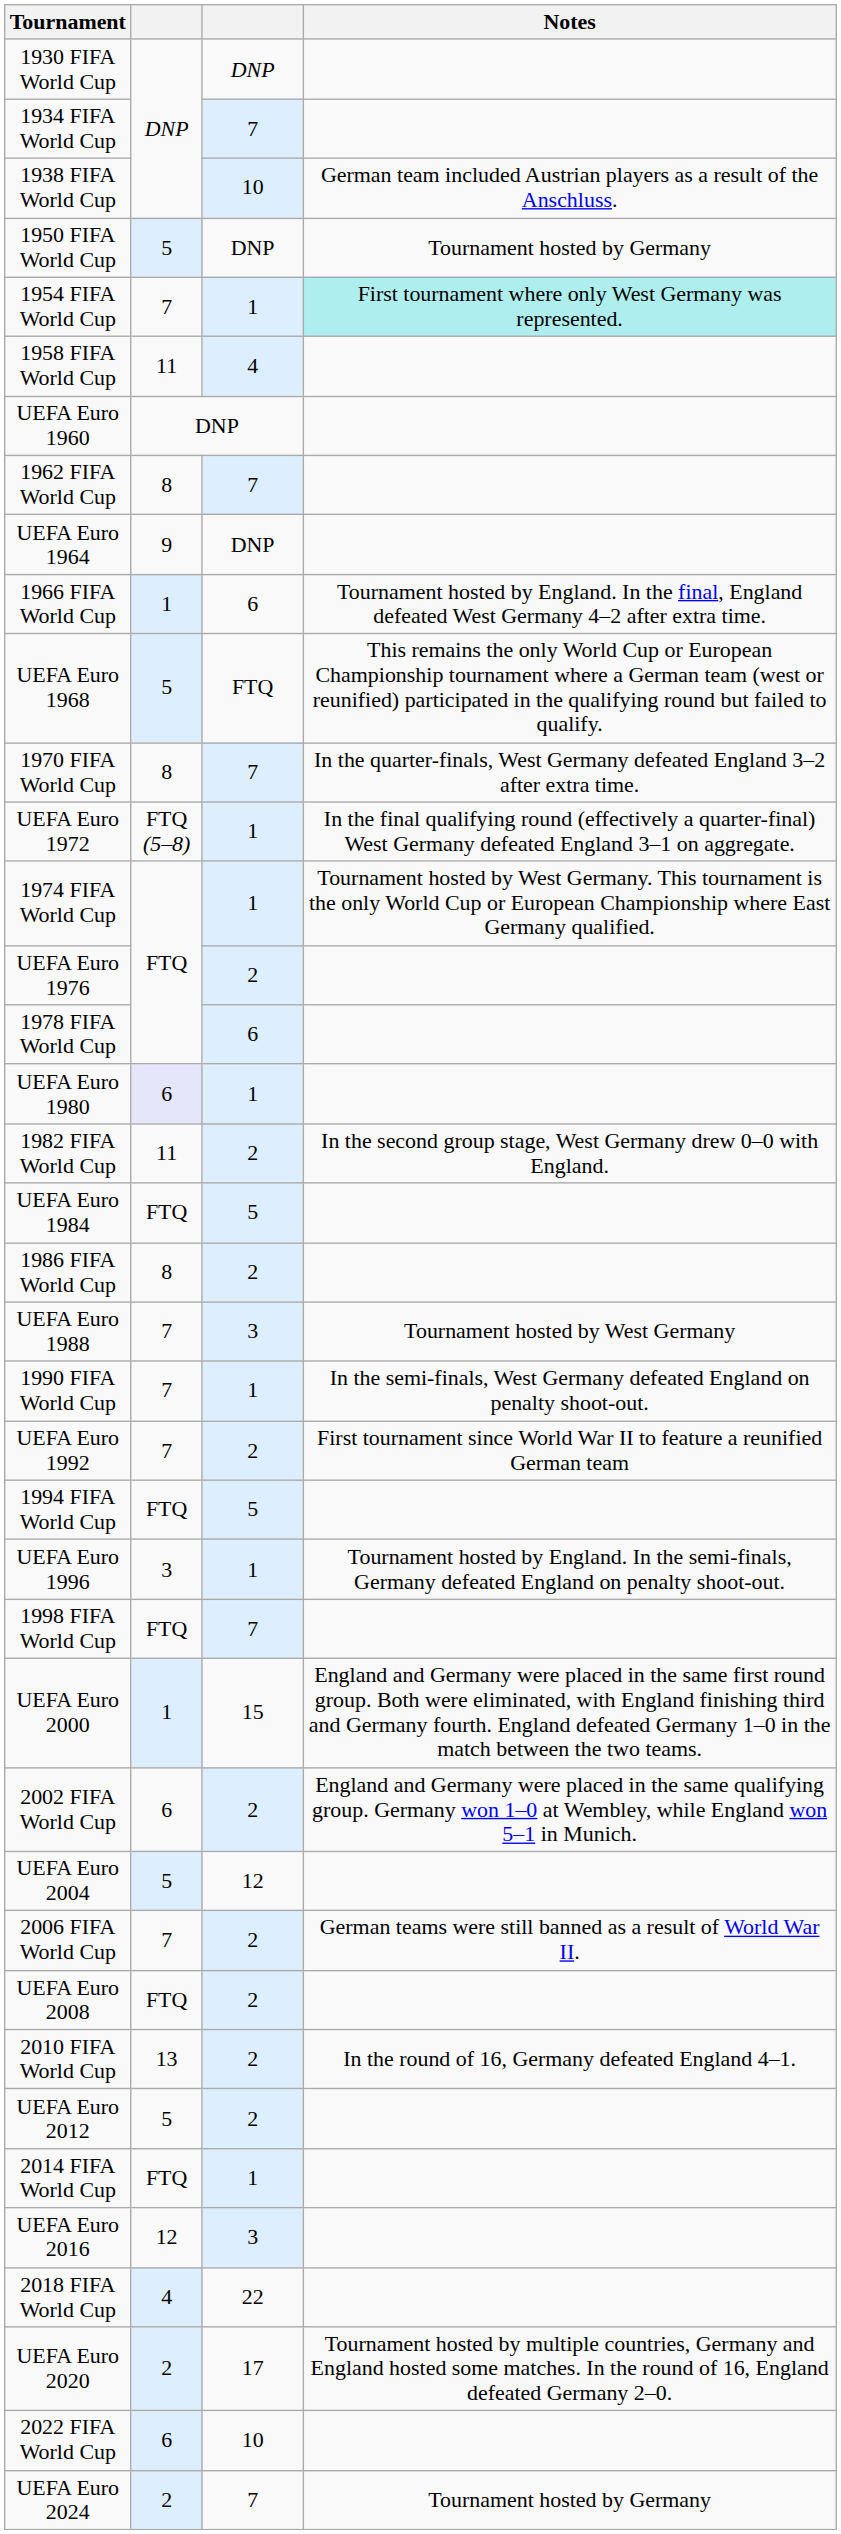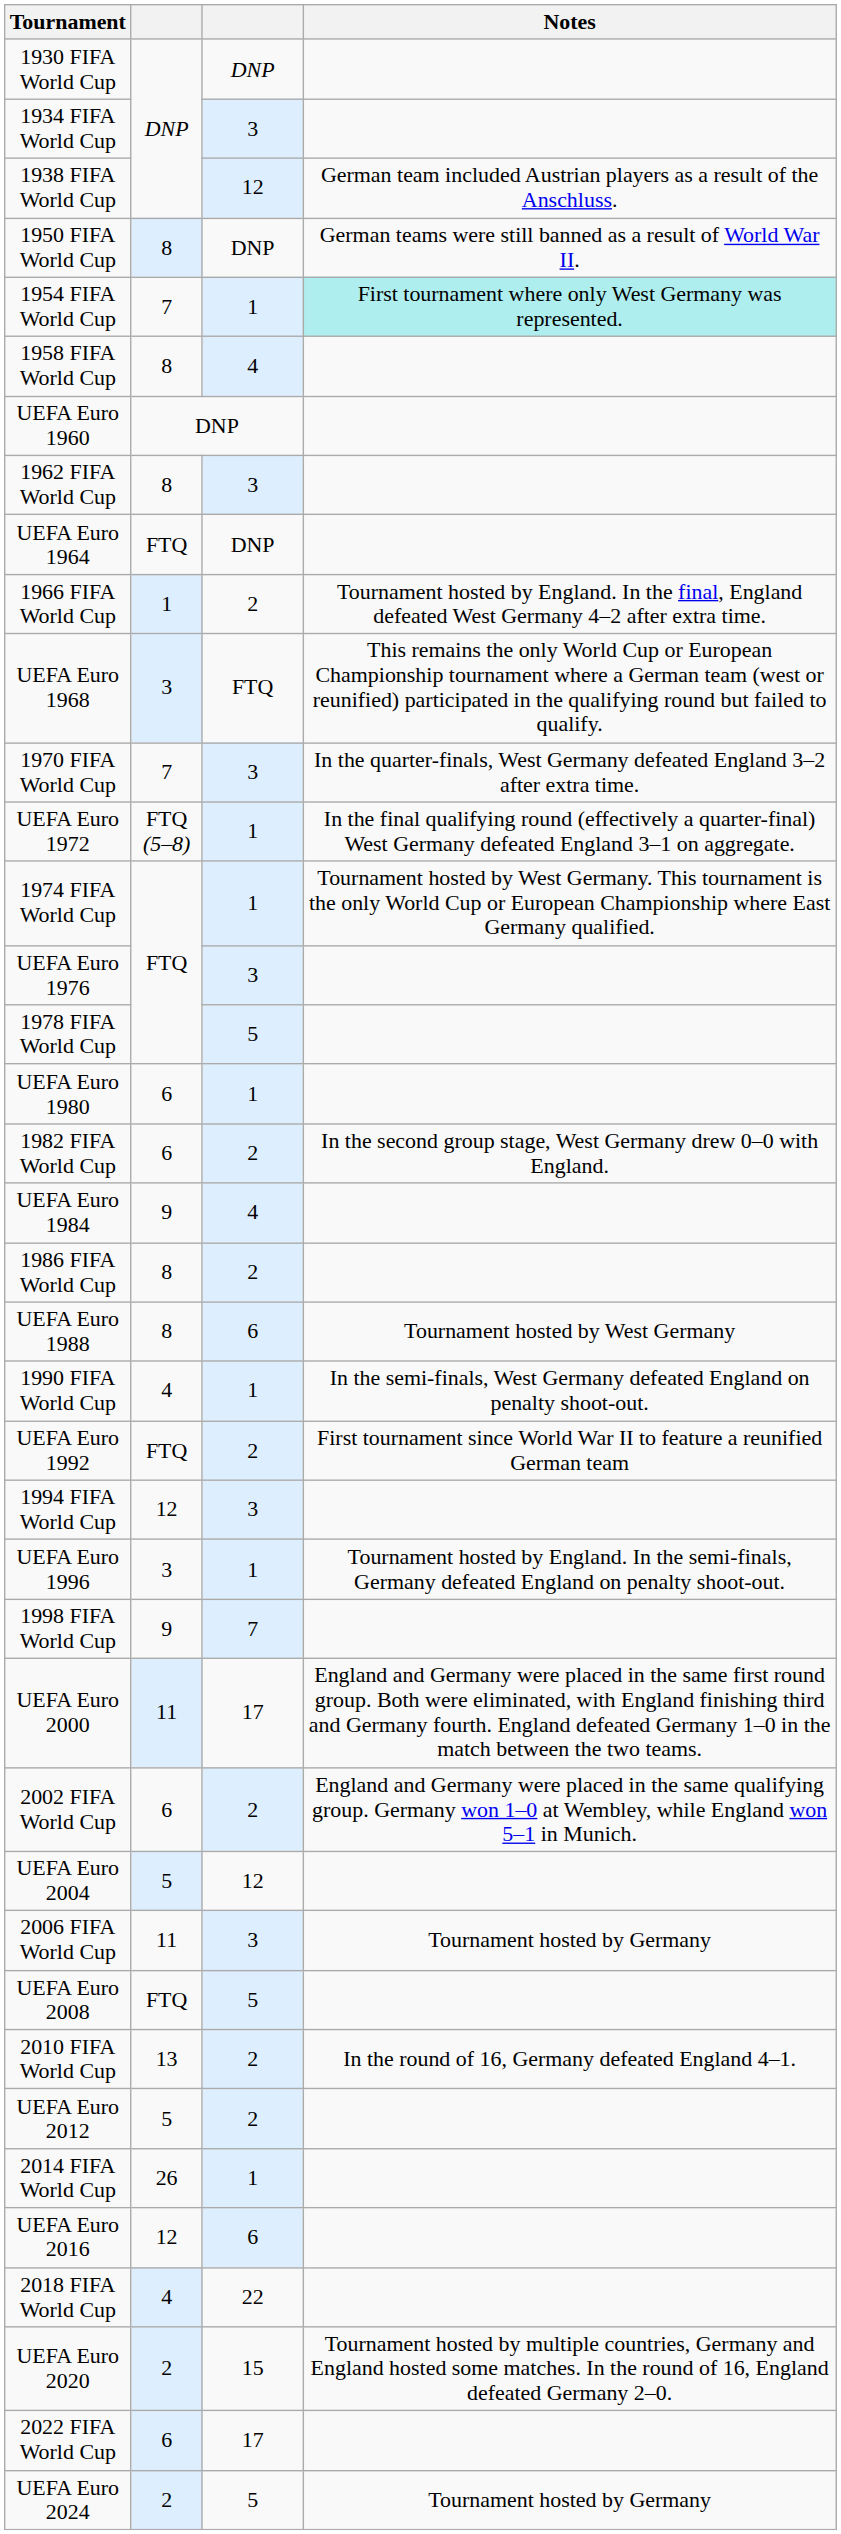1934 FIFA World Cup | column 3: 7 -> 3
1938 FIFA World Cup | column 3: 10 -> 12
1950 FIFA World Cup | column 2: 5 -> 8
1950 FIFA World Cup | Notes: Tournament hosted by Germany -> German teams were still banned as a result of World War II.
1958 FIFA World Cup | column 2: 11 -> 8
1962 FIFA World Cup | column 3: 7 -> 3
UEFA Euro 1964 | column 2: 9 -> FTQ
1966 FIFA World Cup | column 3: 6 -> 2
UEFA Euro 1968 | column 2: 5 -> 3
1970 FIFA World Cup | column 2: 8 -> 7
1970 FIFA World Cup | column 3: 7 -> 3
UEFA Euro 1976 | column 3: 2 -> 3
1978 FIFA World Cup | column 3: 6 -> 5
UEFA Euro 1980 | column 2: lavender background -> no background
1982 FIFA World Cup | column 2: 11 -> 6
UEFA Euro 1984 | column 2: FTQ -> 9
UEFA Euro 1984 | column 3: 5 -> 4
UEFA Euro 1988 | column 2: 7 -> 8
UEFA Euro 1988 | column 3: 3 -> 6
1990 FIFA World Cup | column 2: 7 -> 4
UEFA Euro 1992 | column 2: 7 -> FTQ
1994 FIFA World Cup | column 2: FTQ -> 12
1994 FIFA World Cup | column 3: 5 -> 3
1998 FIFA World Cup | column 2: FTQ -> 9
UEFA Euro 2000 | column 2: 1 -> 11
UEFA Euro 2000 | column 3: 15 -> 17
2006 FIFA World Cup | column 2: 7 -> 11
2006 FIFA World Cup | column 3: 2 -> 3
2006 FIFA World Cup | Notes: German teams were still banned as a result of World War II. -> Tournament hosted by Germany
UEFA Euro 2008 | column 3: 2 -> 5
2014 FIFA World Cup | column 2: FTQ -> 26
UEFA Euro 2016 | column 3: 3 -> 6
UEFA Euro 2020 | column 3: 17 -> 15
2022 FIFA World Cup | column 3: 10 -> 17
UEFA Euro 2024 | column 3: 7 -> 5
